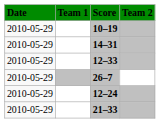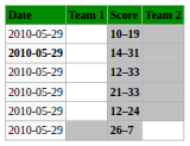14–31 | Date: normal -> bold
rows swapped: 26–7 <-> 21–33
